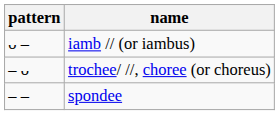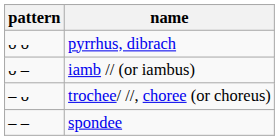+ row: ᴗ ᴗ | pyrrhus, dibrach
